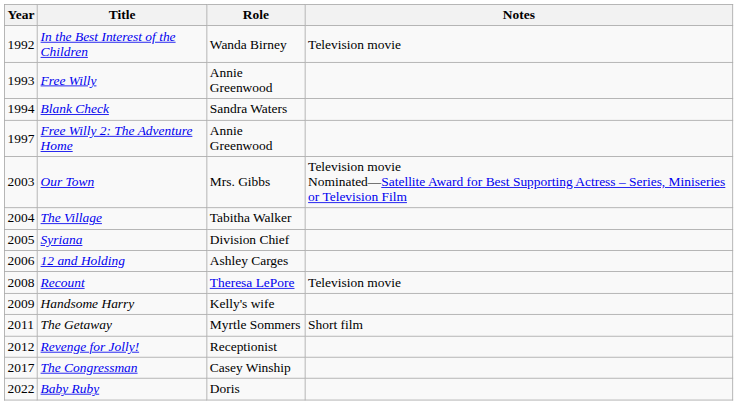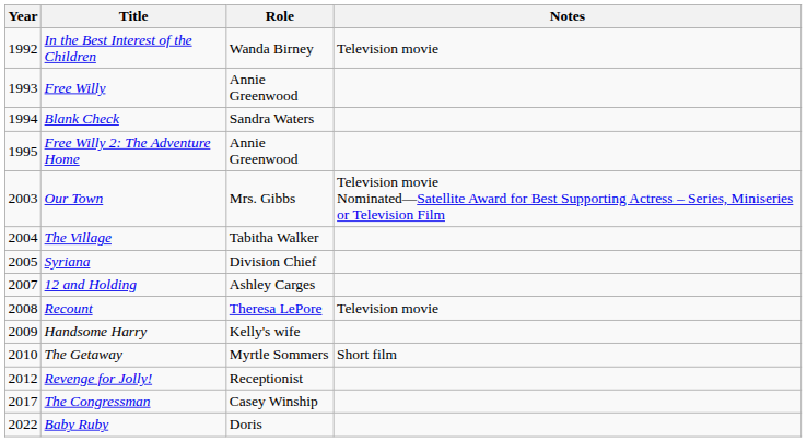Free Willy 2: The Adventure Home | Year: 1997 -> 1995
12 and Holding | Year: 2006 -> 2007
The Getaway | Year: 2011 -> 2010
